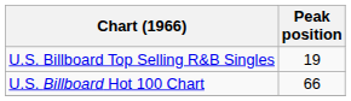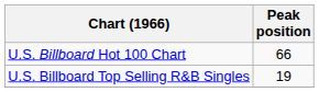rows swapped: U.S. Billboard Hot 100 Chart <-> U.S. Billboard Top Selling R&B Singles
